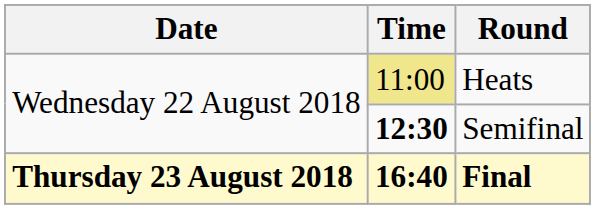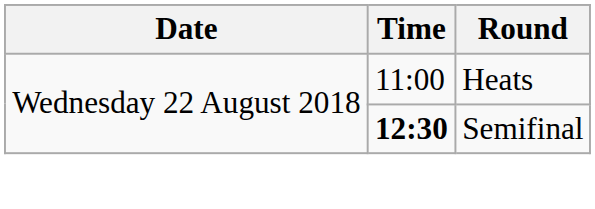Heats | Time: khaki background -> no background
- row: Thursday 23 August 2018 | 16:40 | Final
